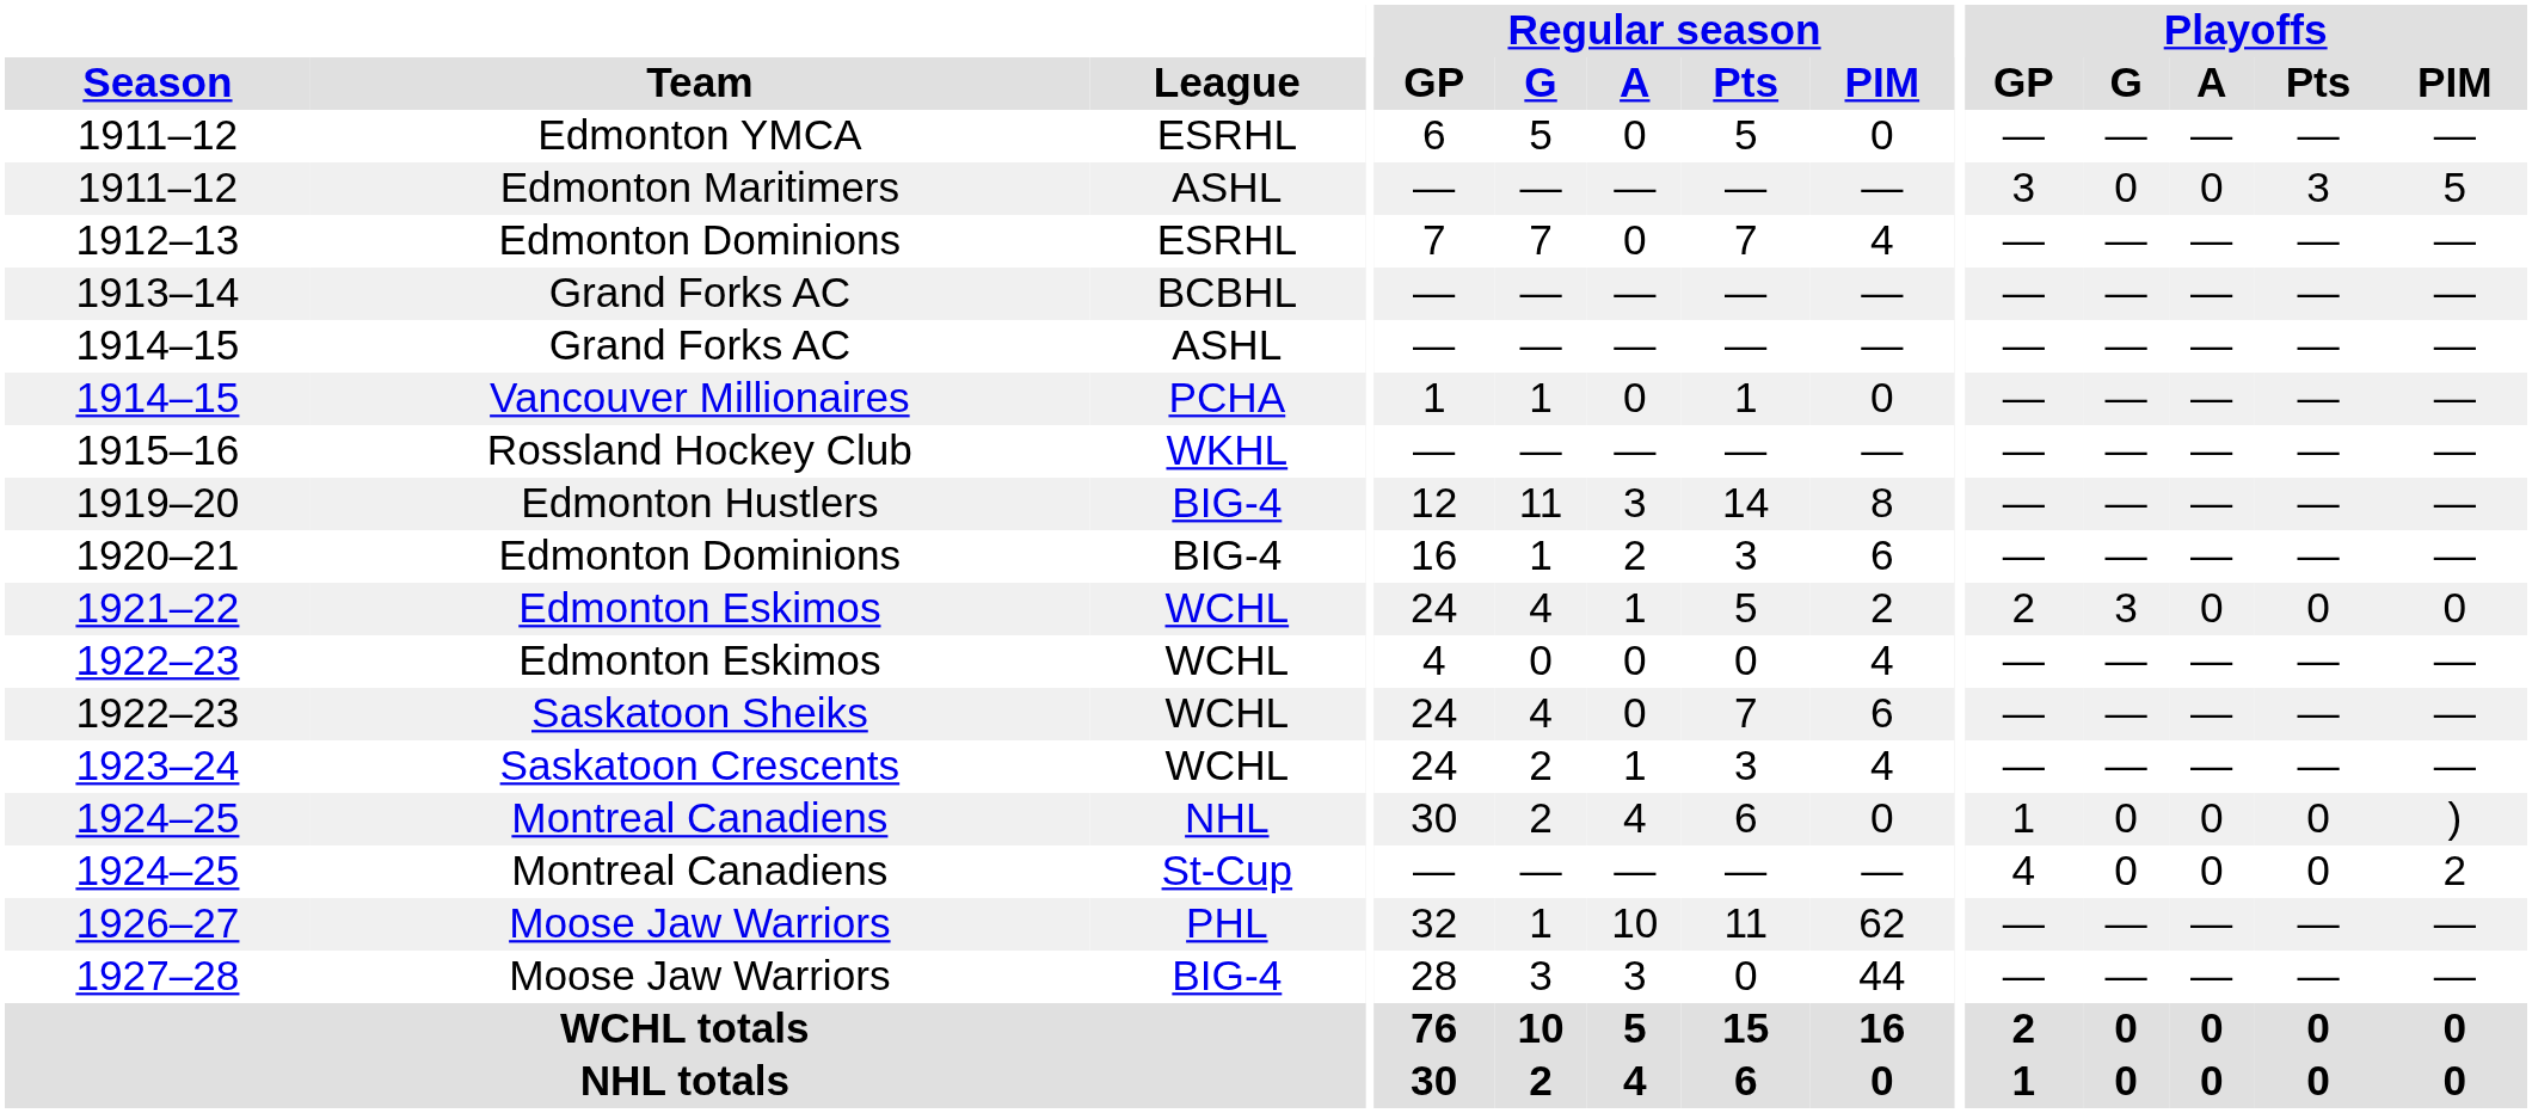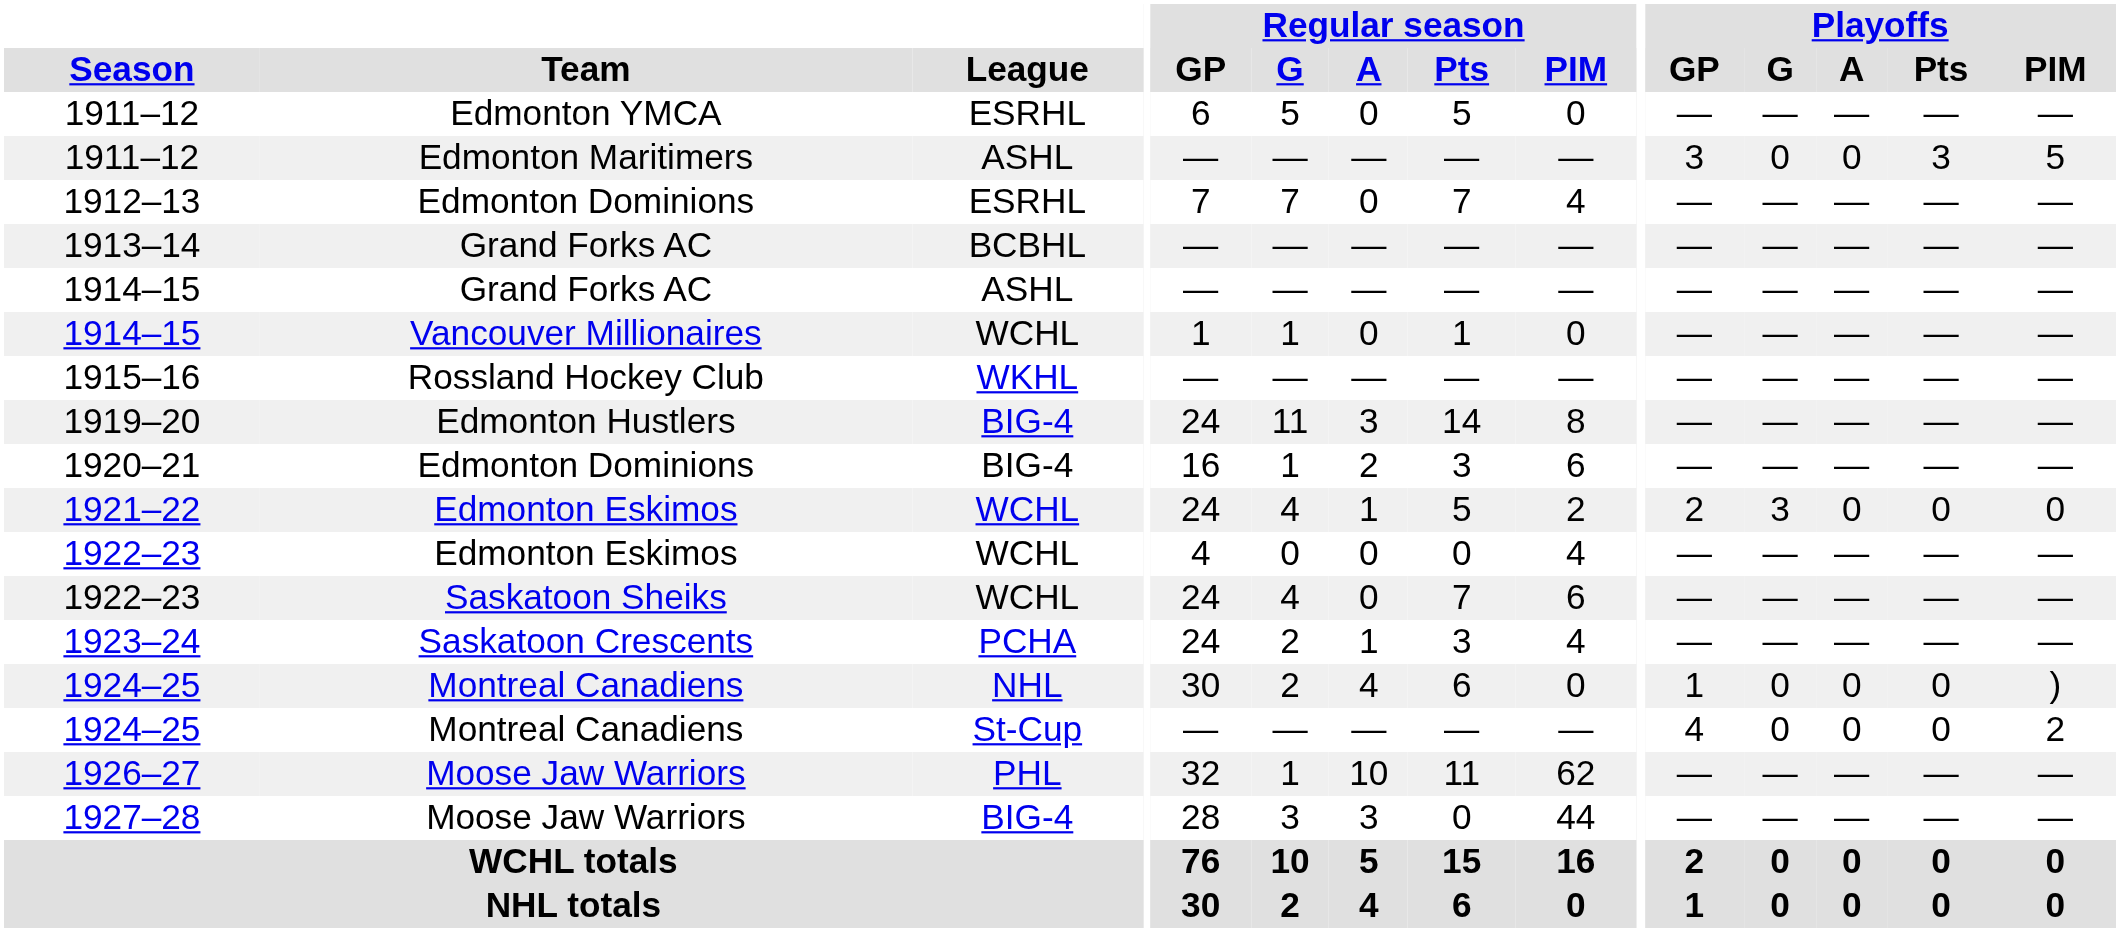1914–15 / Vancouver Millionaires | League: PCHA -> WCHL
1919–20 | Regular season / GP: 12 -> 24
1923–24 | League: WCHL -> PCHA
